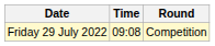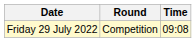columns swapped: Time <-> Round
